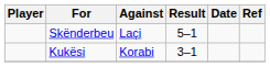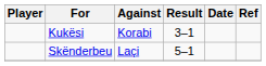rows swapped: Skënderbeu <-> Kukësi
